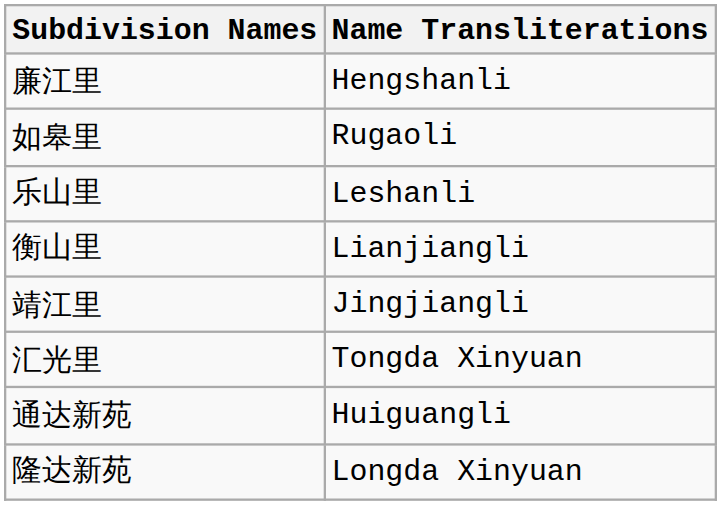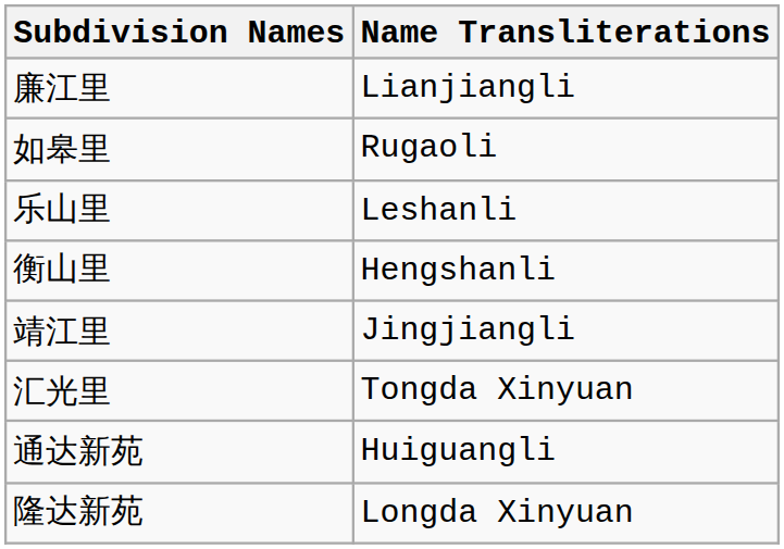廉江里 | Name Transliterations: Hengshanli -> Lianjiangli
衡山里 | Name Transliterations: Lianjiangli -> Hengshanli
